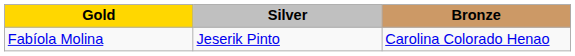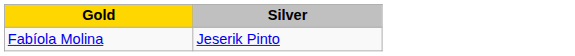- column: Bronze | Carolina Colorado Henao
